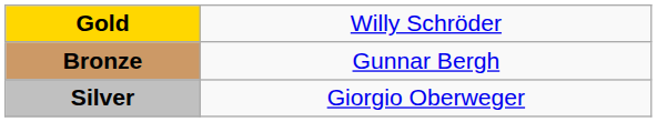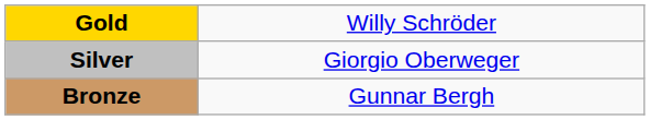rows swapped: Silver <-> Bronze
